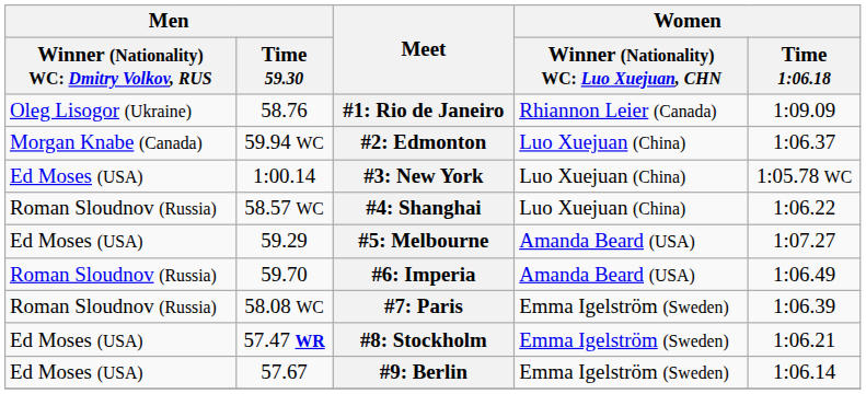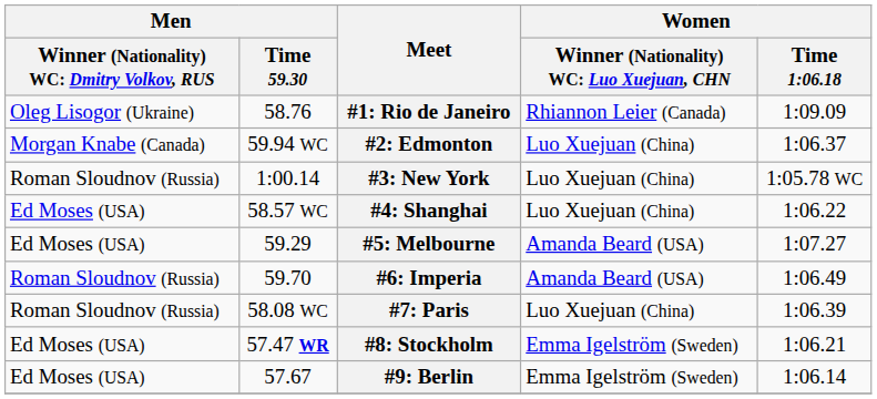#3: New York | column 1: Ed Moses (USA) -> Roman Sloudnov (Russia)
#4: Shanghai | column 1: Roman Sloudnov (Russia) -> Ed Moses (USA)
#7: Paris | column 4: Emma Igelström (Sweden) -> Luo Xuejuan (China)
